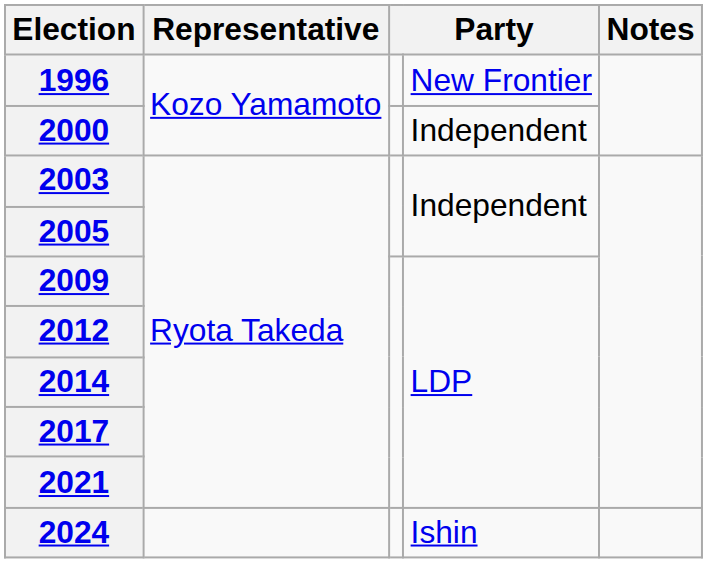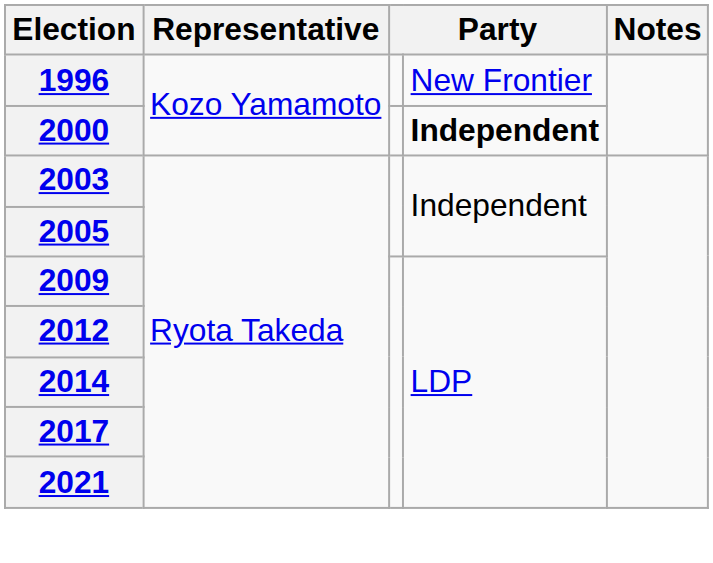2000 | column 4: normal -> bold
- row: 2024 | Ishin
